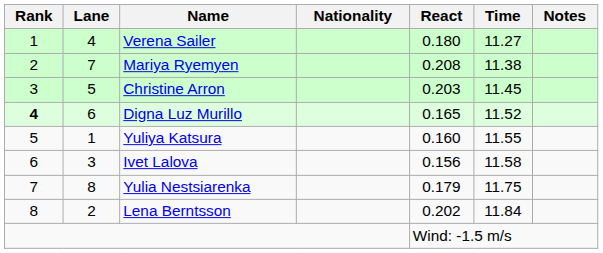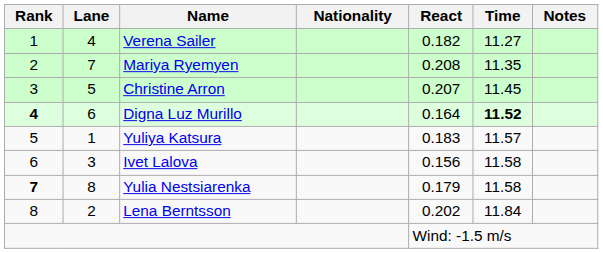Verena Sailer | React: 0.180 -> 0.182
Mariya Ryemyen | Time: 11.38 -> 11.35
Christine Arron | React: 0.203 -> 0.207
Digna Luz Murillo | React: 0.165 -> 0.164
Digna Luz Murillo | Time: normal -> bold
Yuliya Katsura | React: 0.160 -> 0.183
Yuliya Katsura | Time: 11.55 -> 11.57
Yulia Nestsiarenka | Rank: normal -> bold
Yulia Nestsiarenka | Time: 11.75 -> 11.58
